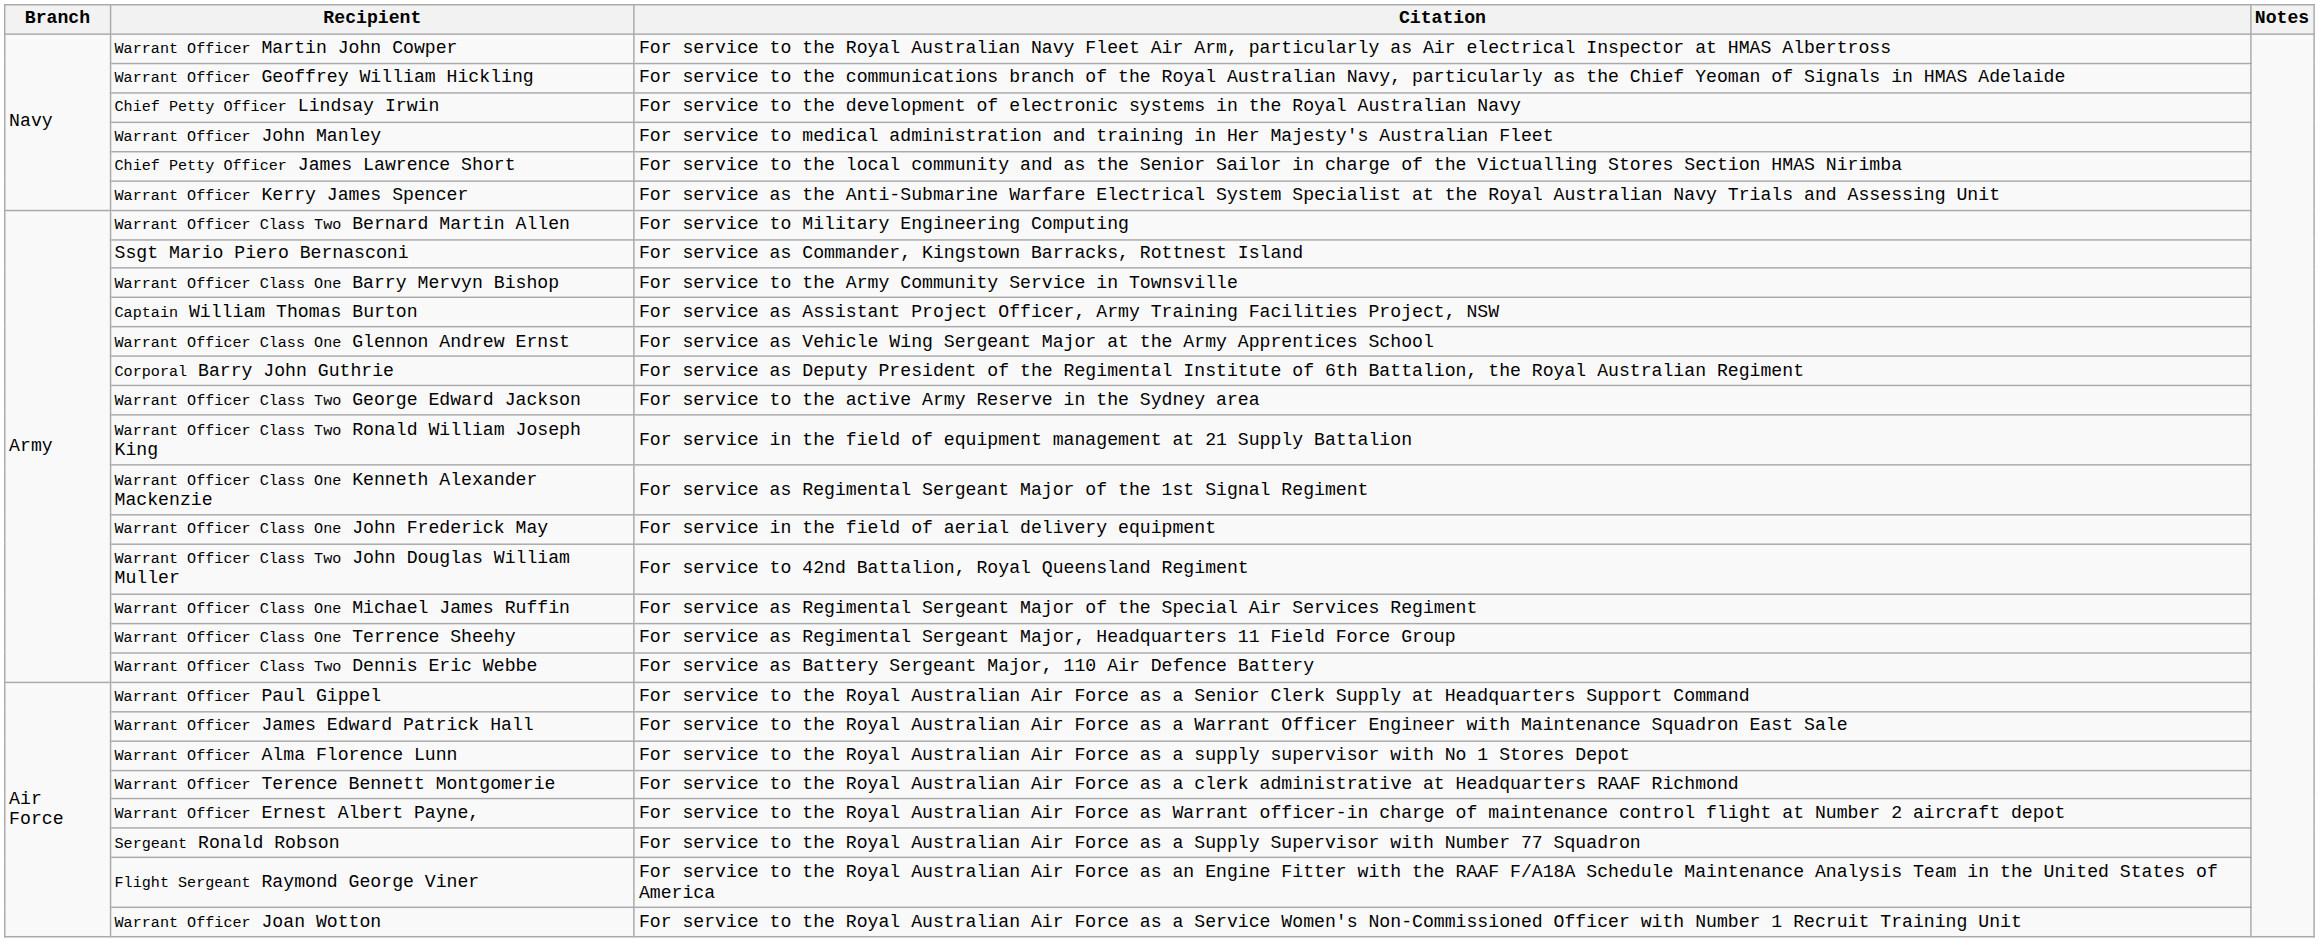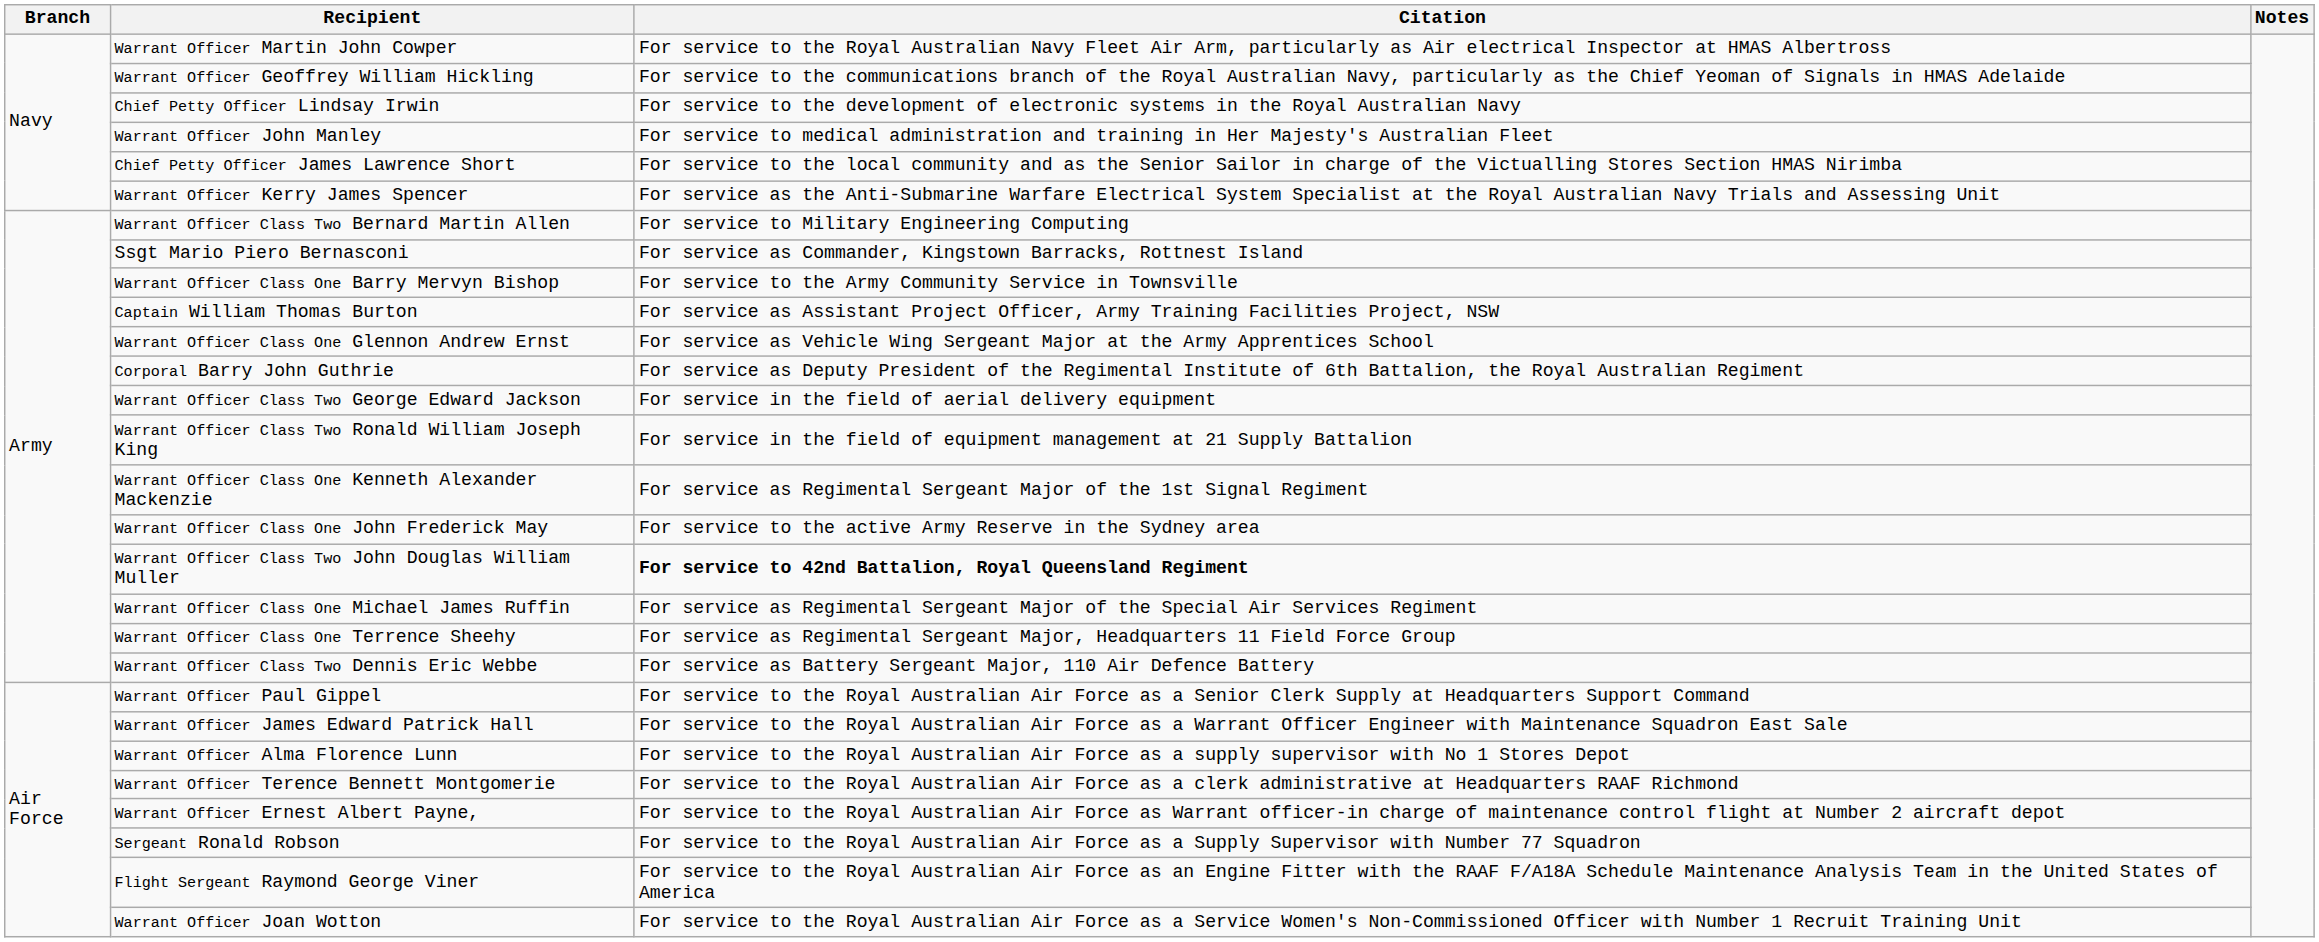Warrant Officer Class Two George Edward Jackson | Citation: For service to the active Army Reserve in the Sydney area -> For service in the field of aerial delivery equipment
Warrant Officer Class One John Frederick May | Citation: For service in the field of aerial delivery equipment -> For service to the active Army Reserve in the Sydney area
Warrant Officer Class Two John Douglas William Muller | Citation: normal -> bold
